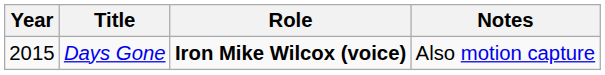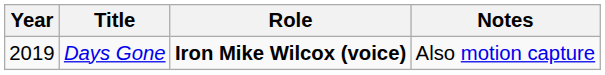Days Gone | Year: 2015 -> 2019
